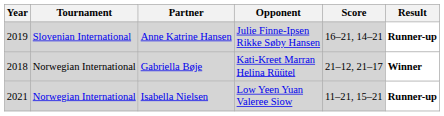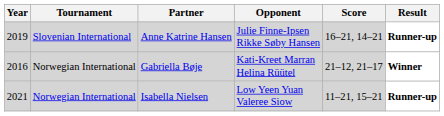Gabriella Bøje | Year: 2018 -> 2016
